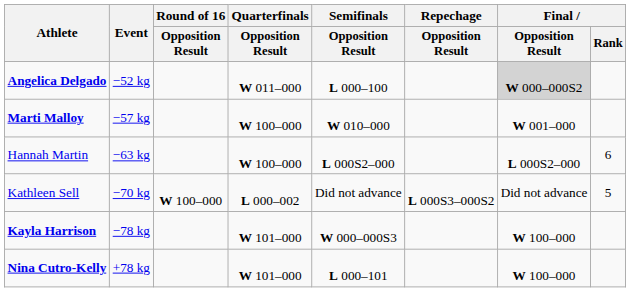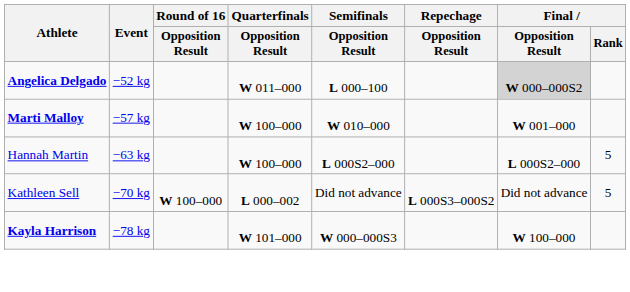Hannah Martin | Final / Rank: 6 -> 5
- row: Nina Cutro-Kelly | +78 kg | W 101–000 | L 000–101 | W 100–000
